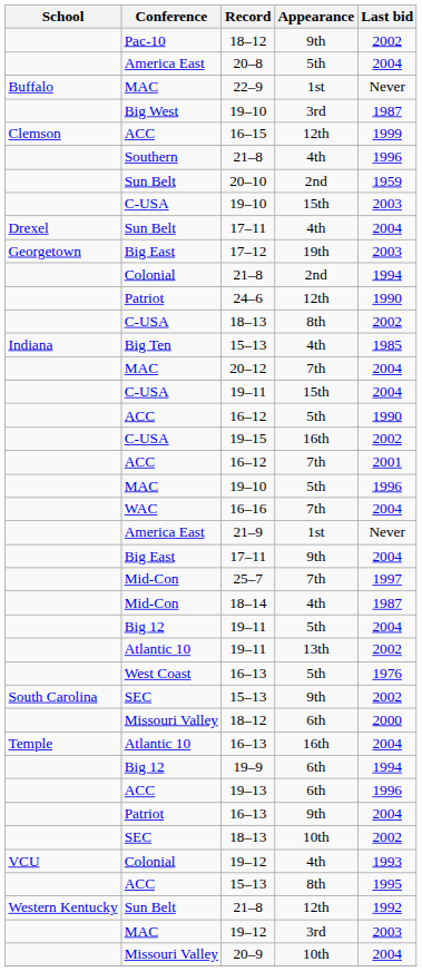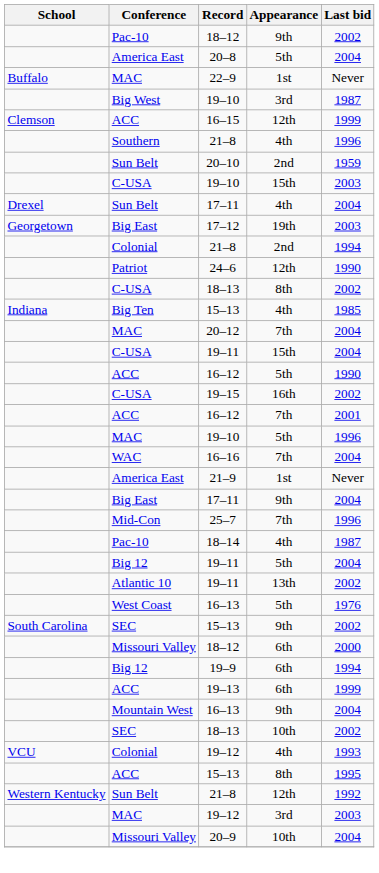25–7 | Last bid: 1997 -> 1996
18–14 | Conference: Mid-Con -> Pac-10
- row: Temple | Atlantic 10 | 16–13 | 16th | 2004
19–13 | Last bid: 1996 -> 1999
16–13 / 9th | Conference: Patriot -> Mountain West
